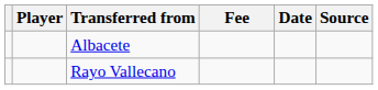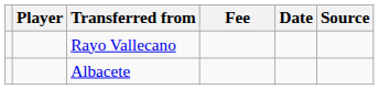rows swapped: Rayo Vallecano <-> Albacete
